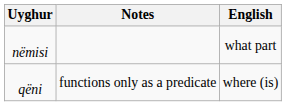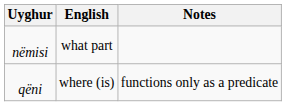columns swapped: English <-> Notes
